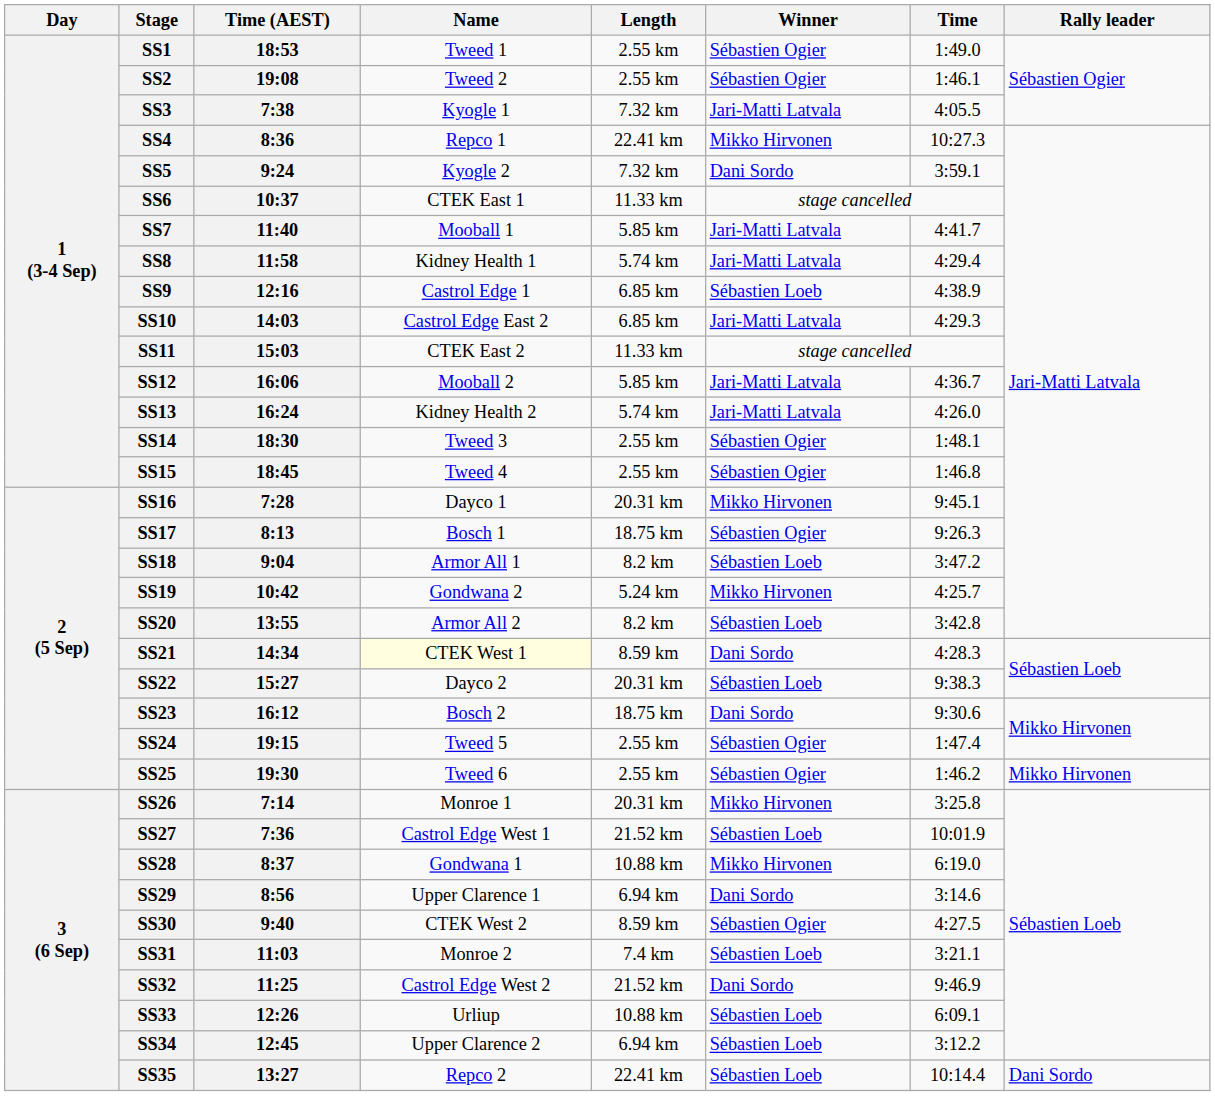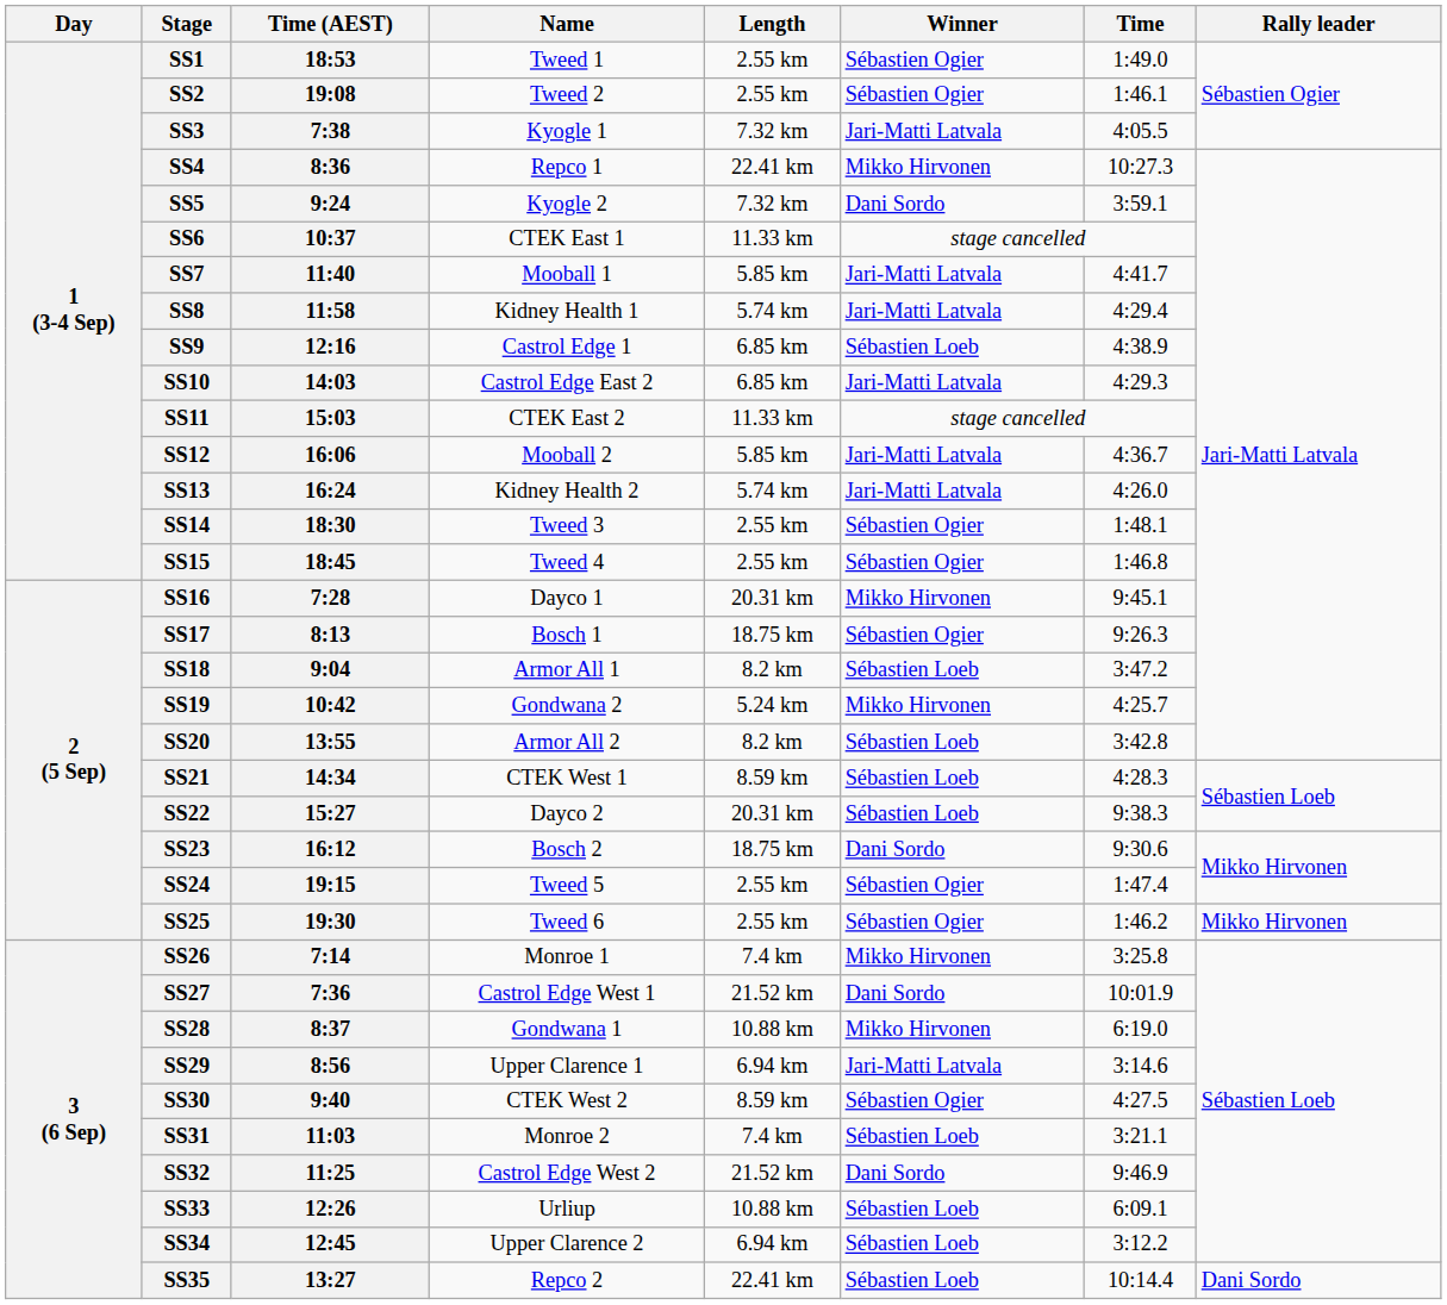SS21 | Name: lightyellow background -> no background
SS21 | Winner: Dani Sordo -> Sébastien Loeb
SS26 | Length: 20.31 km -> 7.4 km
SS27 | Winner: Sébastien Loeb -> Dani Sordo
SS29 | Winner: Dani Sordo -> Jari-Matti Latvala
